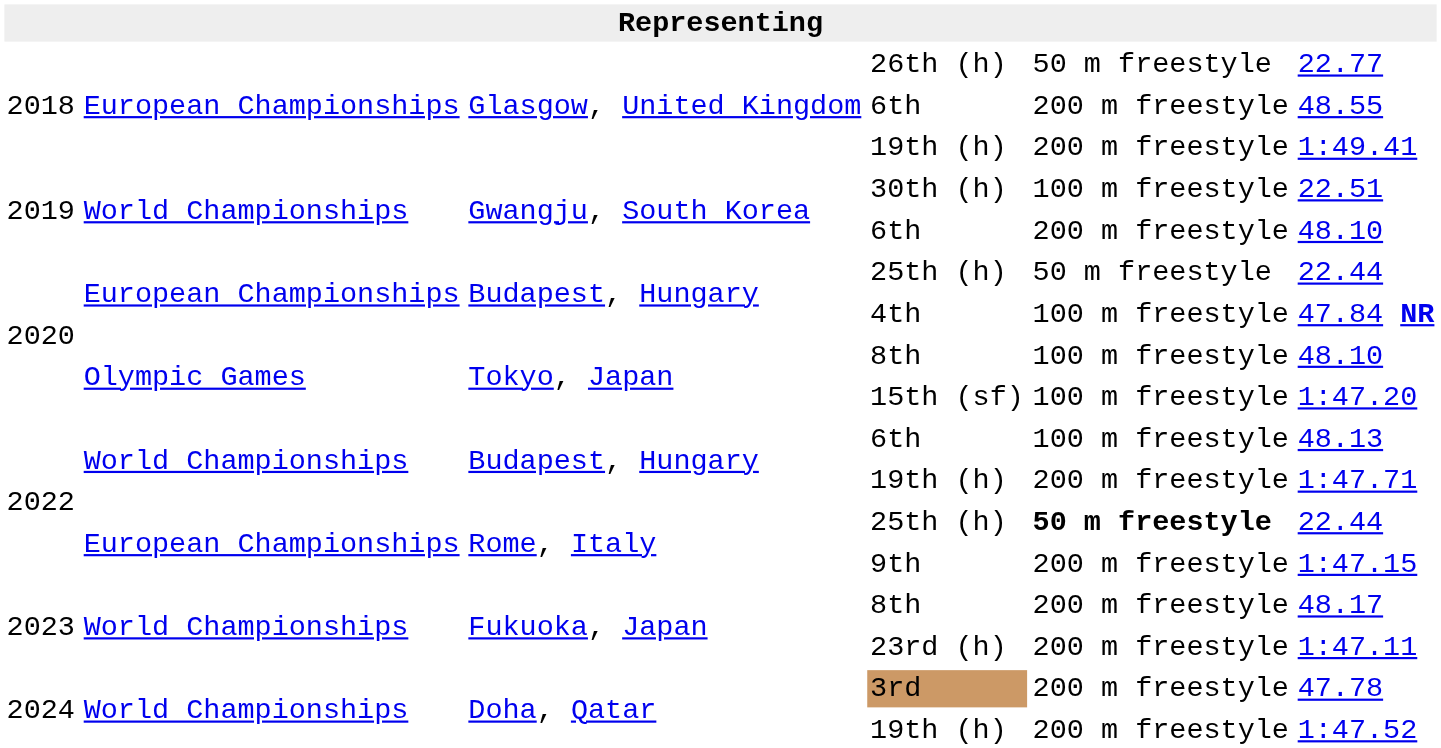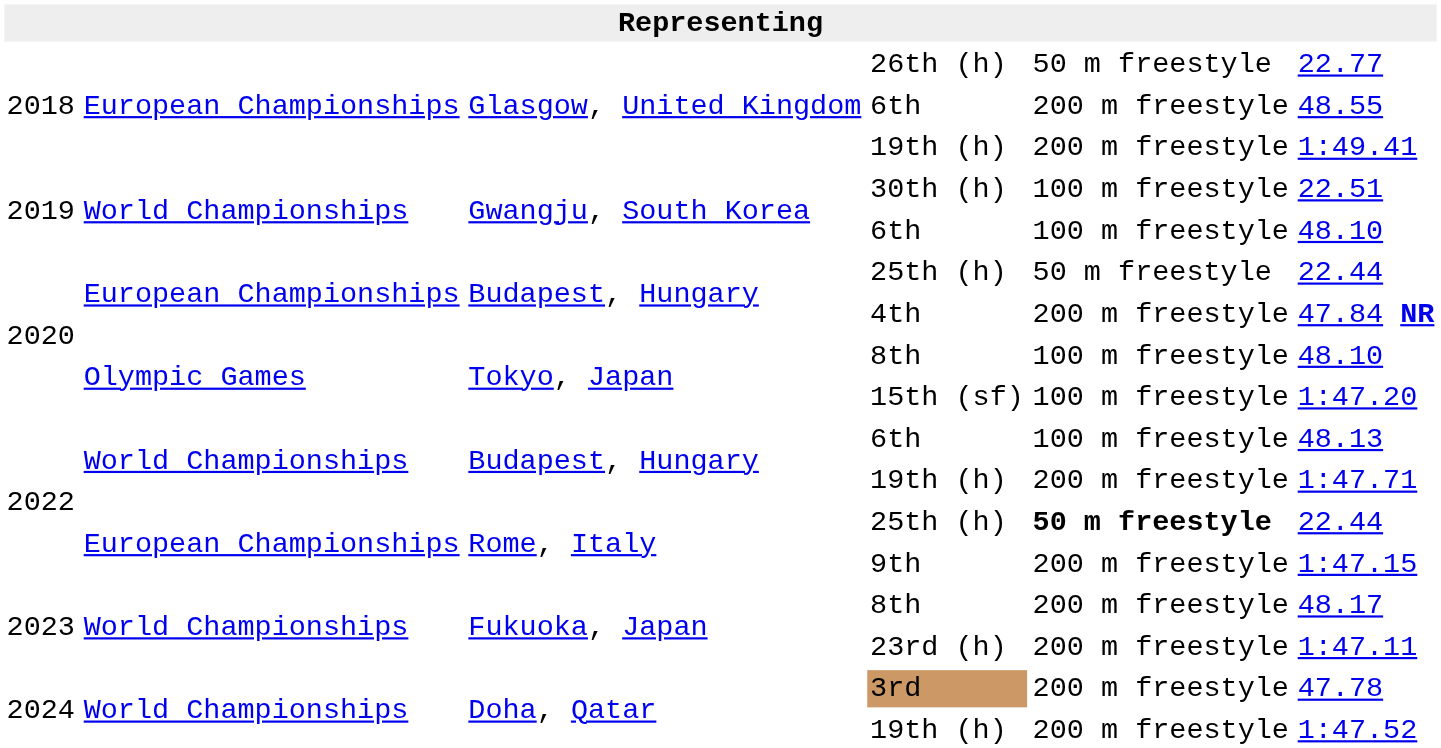Gwangju, South Korea / 6th | column 5: 200 m freestyle -> 100 m freestyle
4th | column 5: 100 m freestyle -> 200 m freestyle
